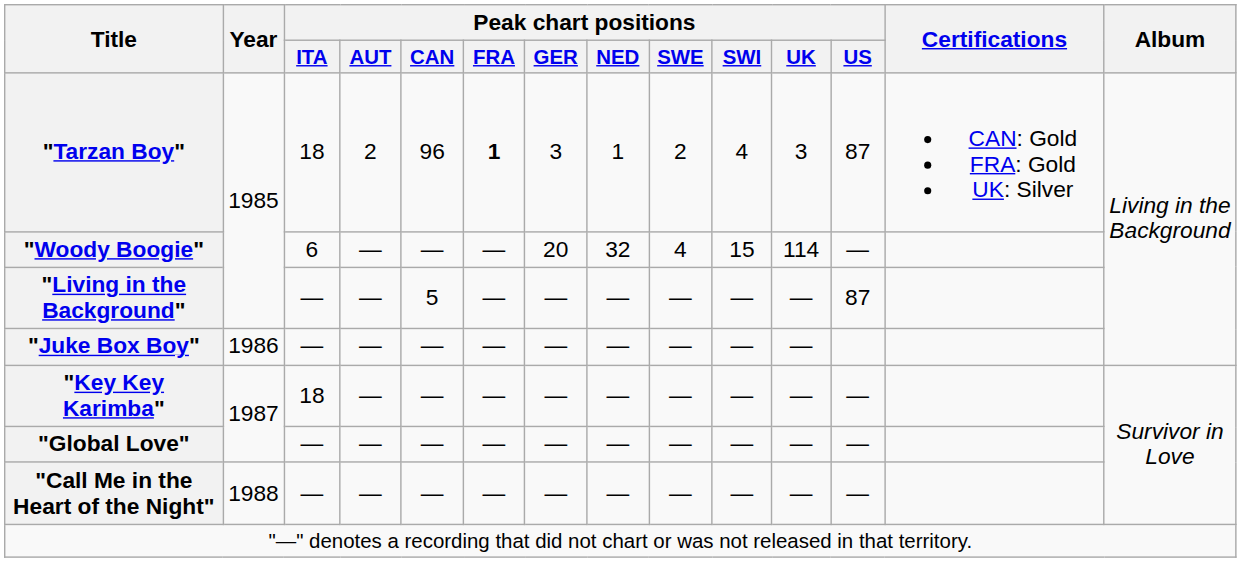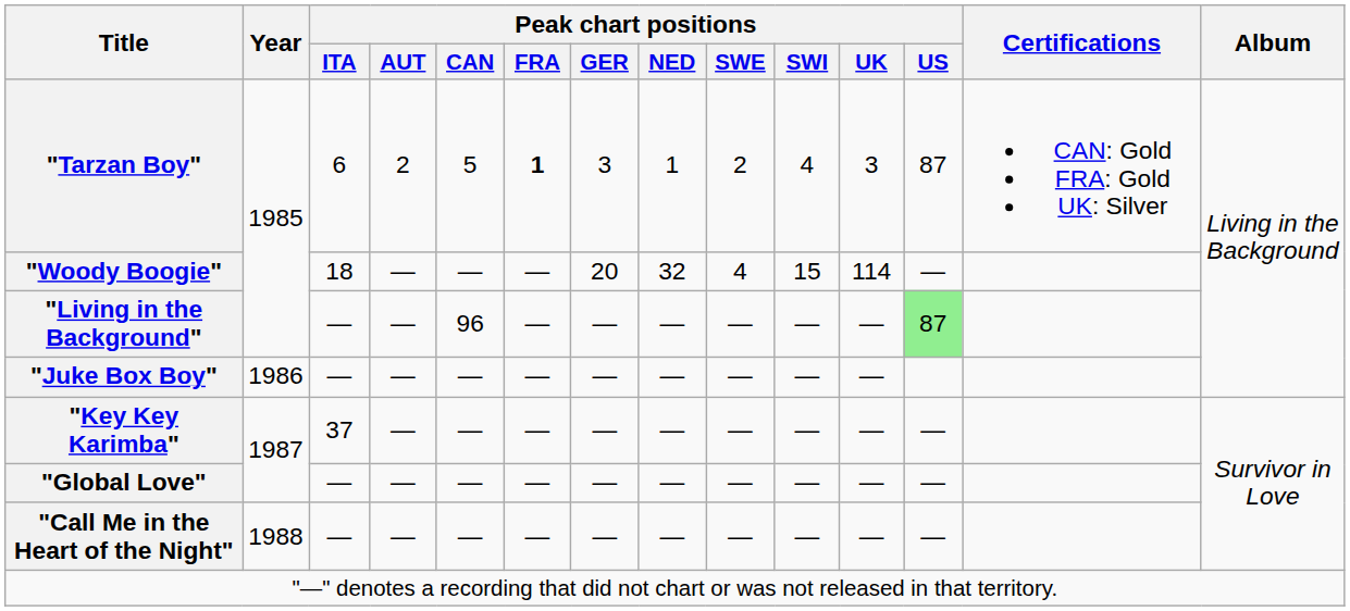"Tarzan Boy" | Peak chart positions / ITA: 18 -> 6
"Tarzan Boy" | Peak chart positions / CAN: 96 -> 5
"Woody Boogie" | Peak chart positions / ITA: 6 -> 18
"Living in the Background" | Peak chart positions / CAN: 5 -> 96
"Living in the Background" | Peak chart positions / US: no background -> lightgreen background
"Key Key Karimba" | Peak chart positions / ITA: 18 -> 37
